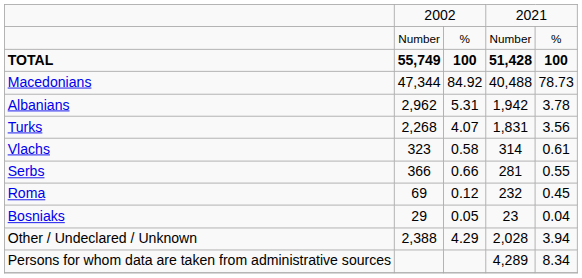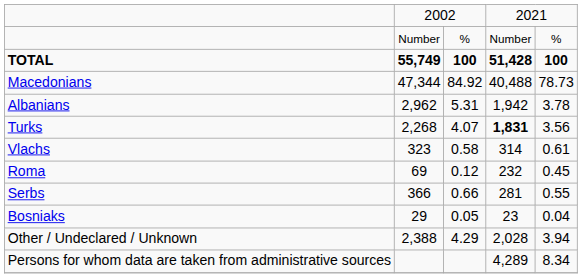Turks | column 4: normal -> bold
rows swapped: Serbs <-> Roma
